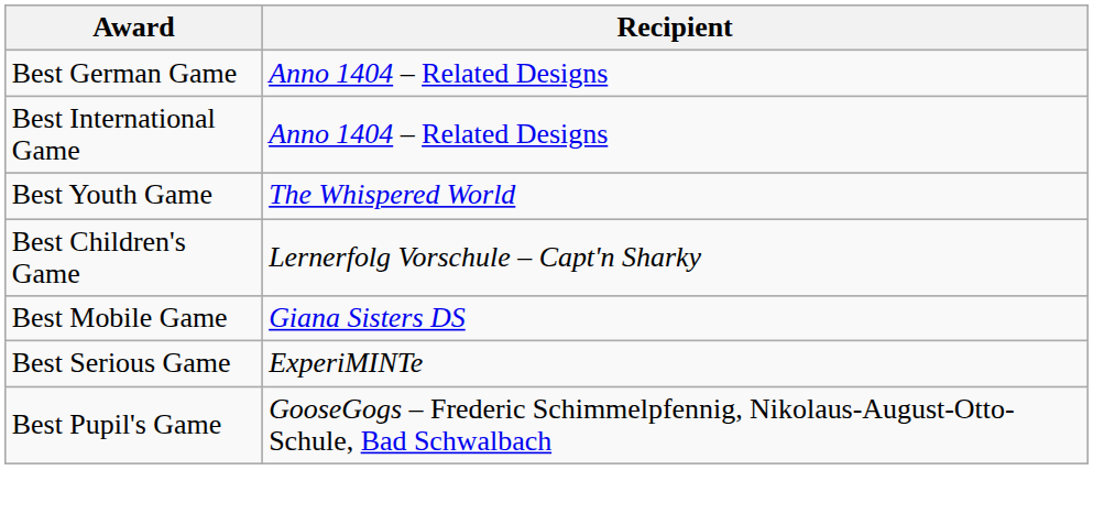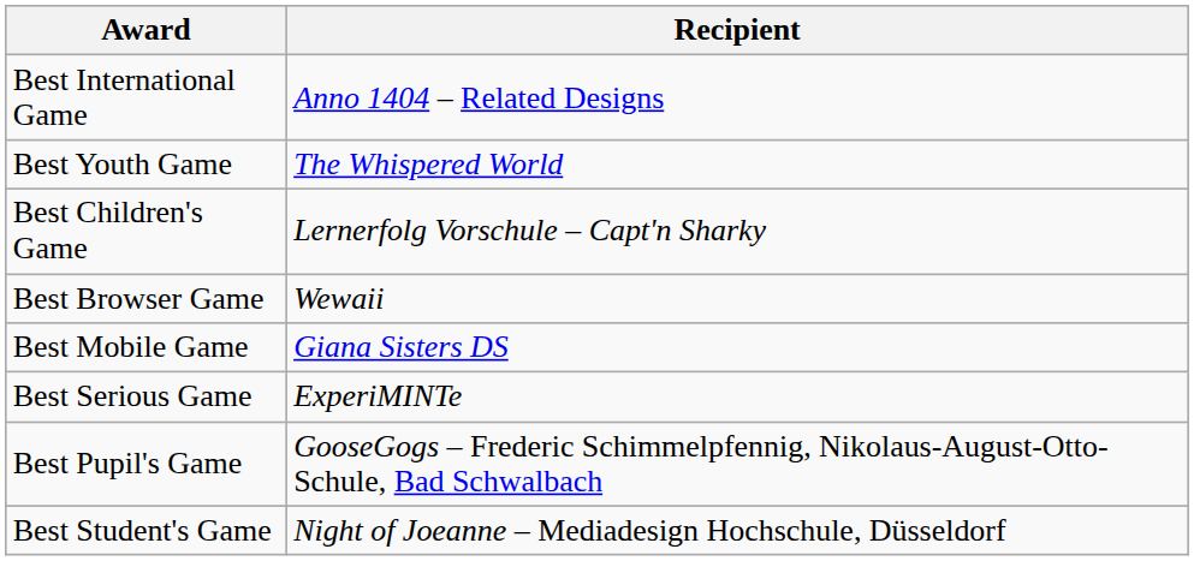- row: Best German Game | Anno 1404 – Related Designs
+ row: Best Browser Game | Wewaii
+ row: Best Student's Game | Night of Joeanne – Mediadesign Hochschule, Düsseldorf
